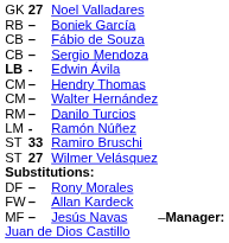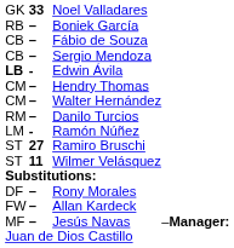Noel Valladares | column 2: 27 -> 33
Ramiro Bruschi | column 2: 33 -> 27
Wilmer Velásquez | column 2: 27 -> 11
